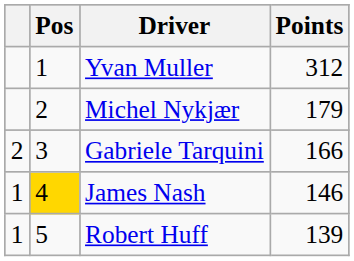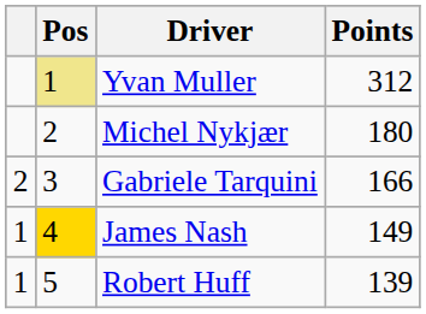Yvan Muller | Pos: no background -> khaki background
Michel Nykjær | Points: 179 -> 180
James Nash | Points: 146 -> 149
